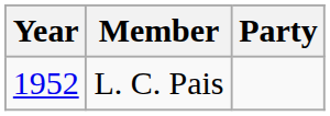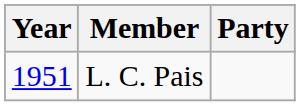L. C. Pais | Year: 1952 -> 1951
